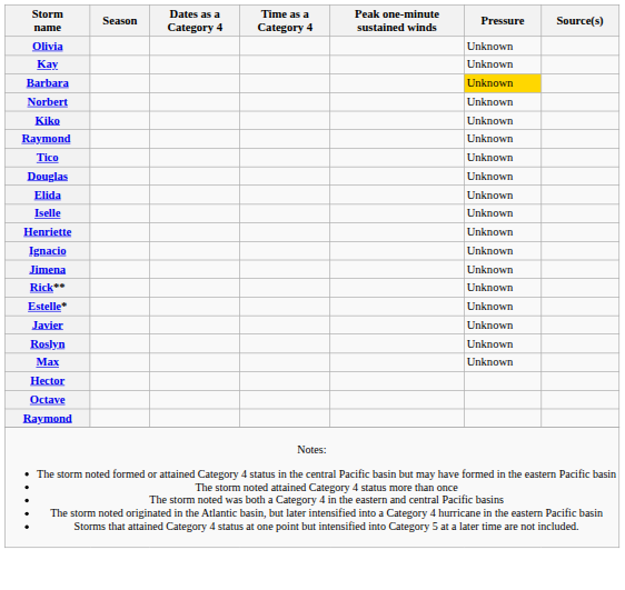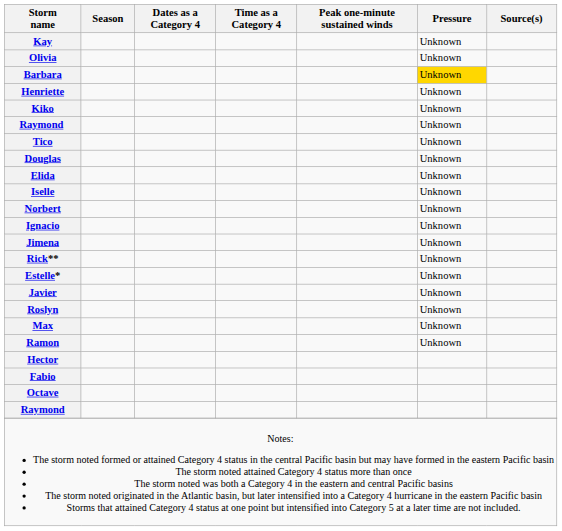rows swapped: Kay <-> Olivia
rows swapped: Henriette <-> Norbert
+ row: Ramon | Unknown
+ row: Fabio
